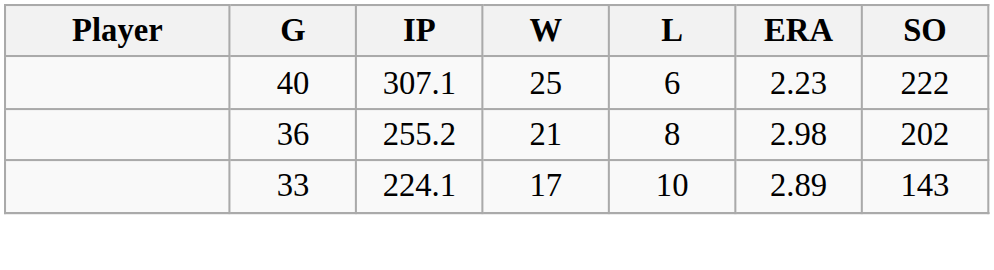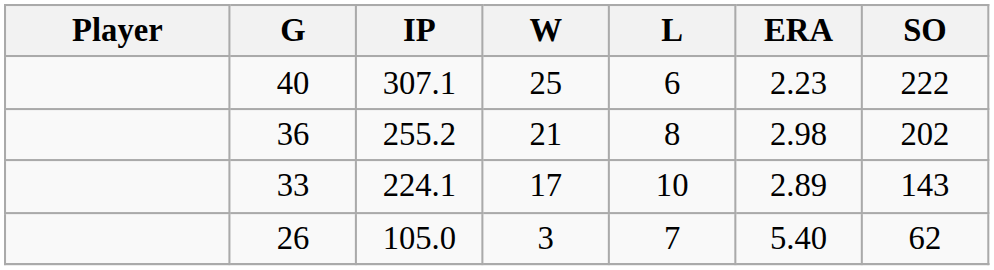+ row: 26 | 105.0 | 3 | 7 | 5.40 | 62
